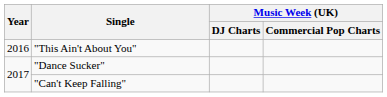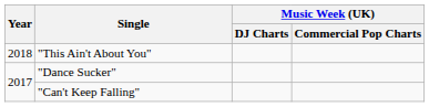"This Ain't About You" | Year: 2016 -> 2018
